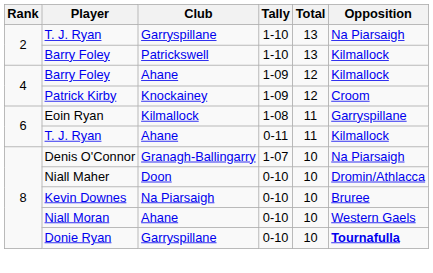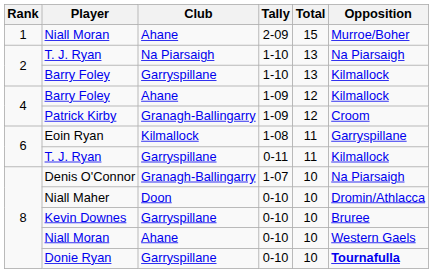+ row: 1 | Niall Moran | Ahane | 2-09 | 15 | Murroe/Boher
T. J. Ryan / 1-10 | Club: Garryspillane -> Na Piarsaigh
Barry Foley / 1-10 | Club: Patrickswell -> Garryspillane
Patrick Kirby | Club: Knockainey -> Granagh-Ballingarry
T. J. Ryan / 0-11 | Club: Ahane -> Garryspillane
Kevin Downes | Club: Na Piarsaigh -> Garryspillane
